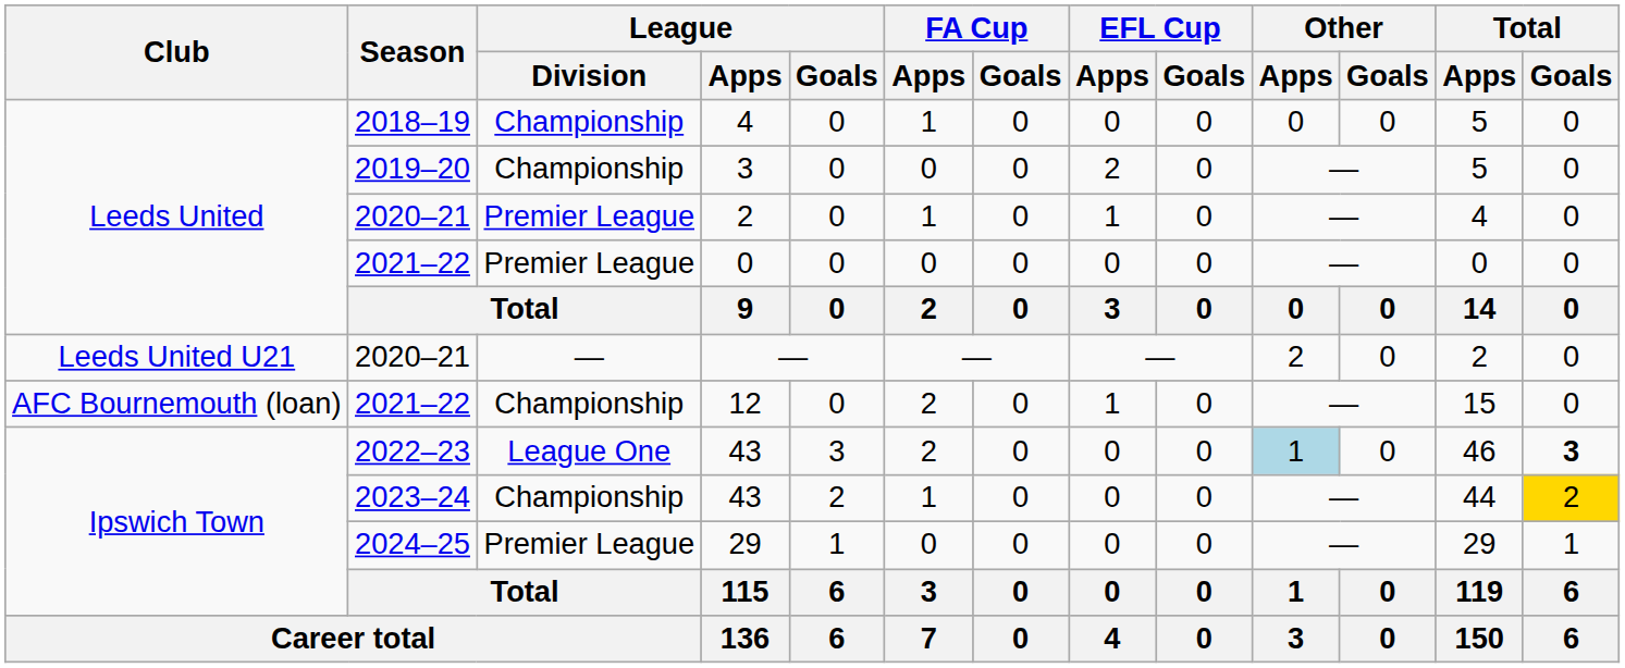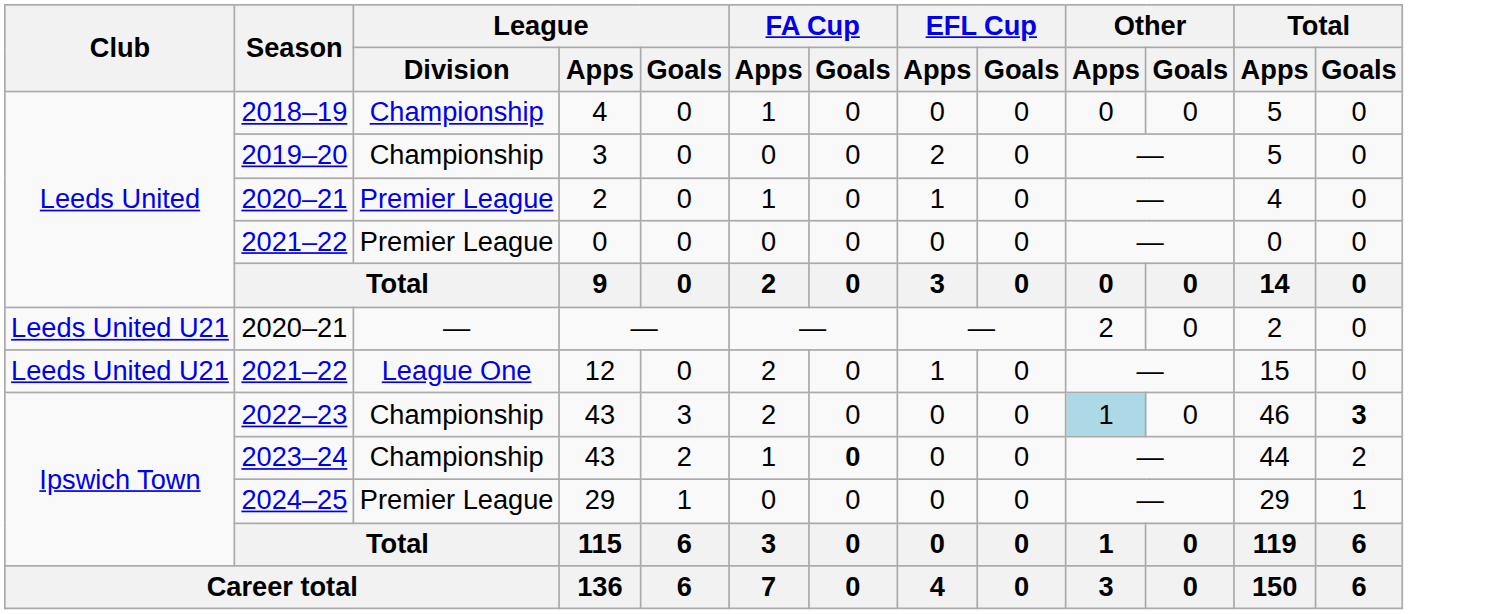12 | Club: AFC Bournemouth (loan) -> Leeds United U21
12 | League / Division: Championship -> League One
2022–23 / 43 | League / Division: League One -> Championship
2023–24 / 43 | FA Cup / Goals: normal -> bold
2023–24 / 43 | Total / Goals: gold background -> no background
